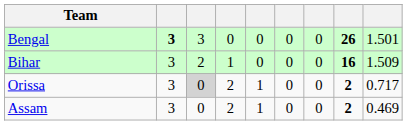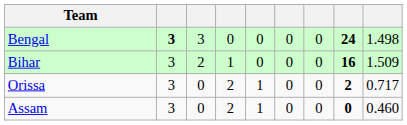Bengal | column 8: 26 -> 24
Bengal | column 9: 1.501 -> 1.498
Orissa | column 3: lightgrey background -> no background
Assam | column 8: 2 -> 0
Assam | column 9: 0.469 -> 0.460
